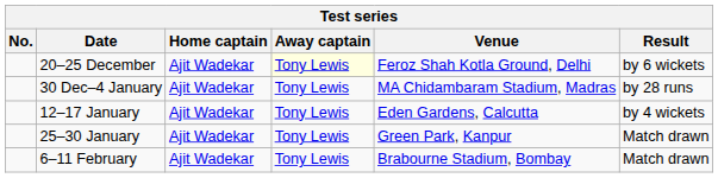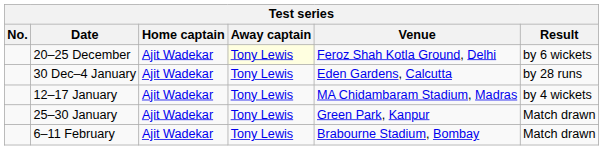30 Dec–4 January | Venue: MA Chidambaram Stadium, Madras -> Eden Gardens, Calcutta
12–17 January | Venue: Eden Gardens, Calcutta -> MA Chidambaram Stadium, Madras
